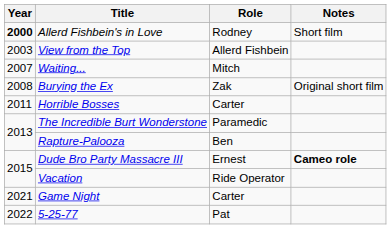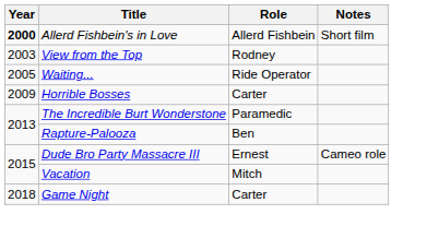Allerd Fishbein's in Love | Role: Rodney -> Allerd Fishbein
View from the Top | Role: Allerd Fishbein -> Rodney
Waiting... | Year: 2007 -> 2005
Waiting... | Role: Mitch -> Ride Operator
- row: 2008 | Burying the Ex | Zak | Original short film
Horrible Bosses | Year: 2011 -> 2009
Dude Bro Party Massacre III | Notes: bold -> normal
Vacation | Role: Ride Operator -> Mitch
Game Night | Year: 2021 -> 2018
- row: 2022 | 5-25-77 | Pat
